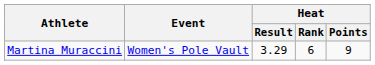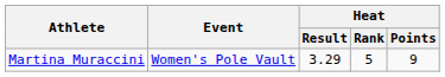Martina Muraccini | Heat / Rank: 6 -> 5
